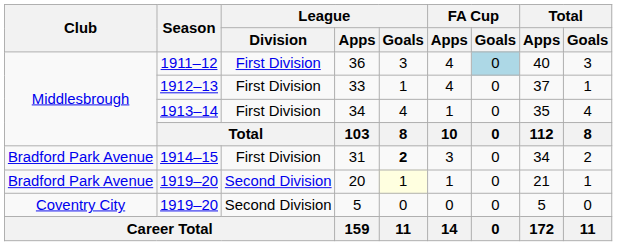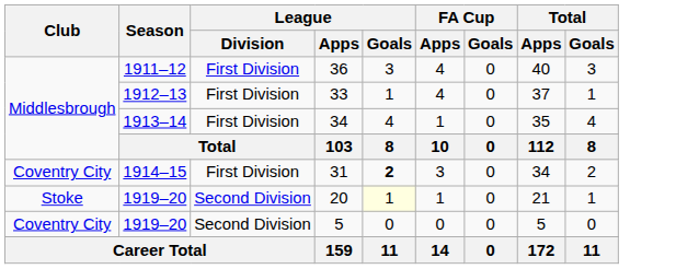36 | FA Cup / Goals: lightblue background -> no background
31 | Club: Bradford Park Avenue -> Coventry City
20 | Club: Bradford Park Avenue -> Stoke
